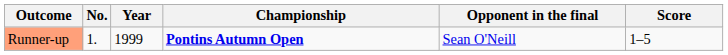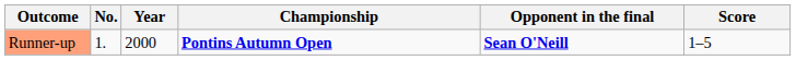Runner-up | Year: 1999 -> 2000
Runner-up | Opponent in the final: normal -> bold
